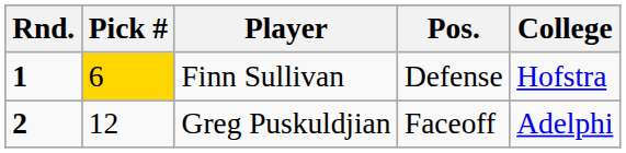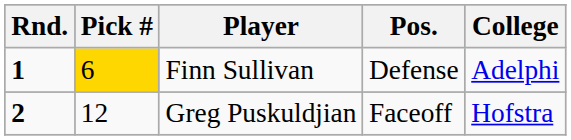Finn Sullivan | College: Hofstra -> Adelphi
Greg Puskuldjian | College: Adelphi -> Hofstra
